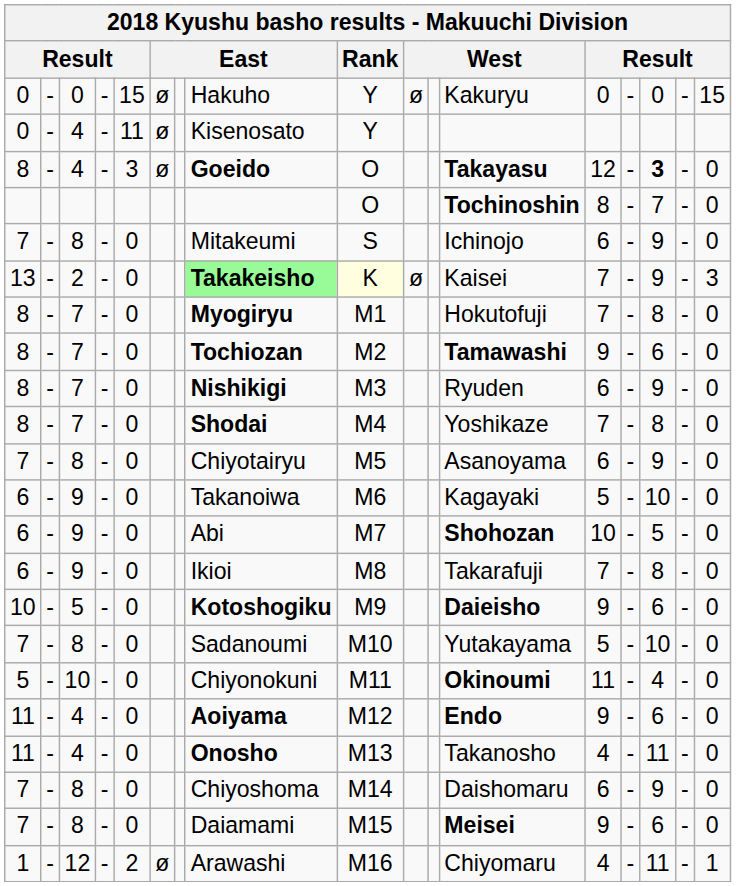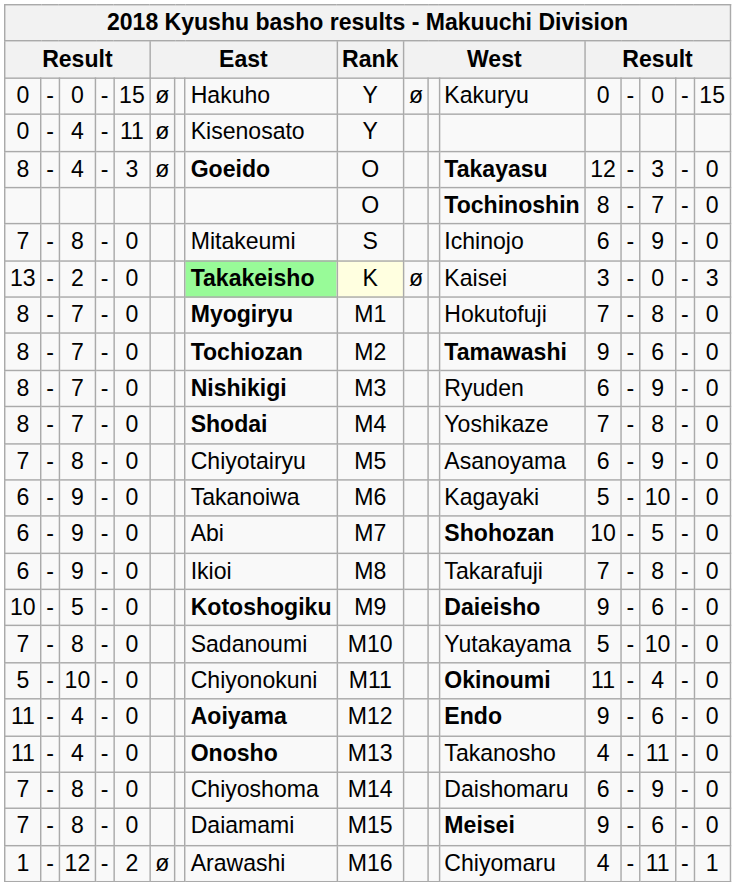8 / 4 | column 15: bold -> normal
13 | column 13: 7 -> 3
13 | column 15: 9 -> 0
